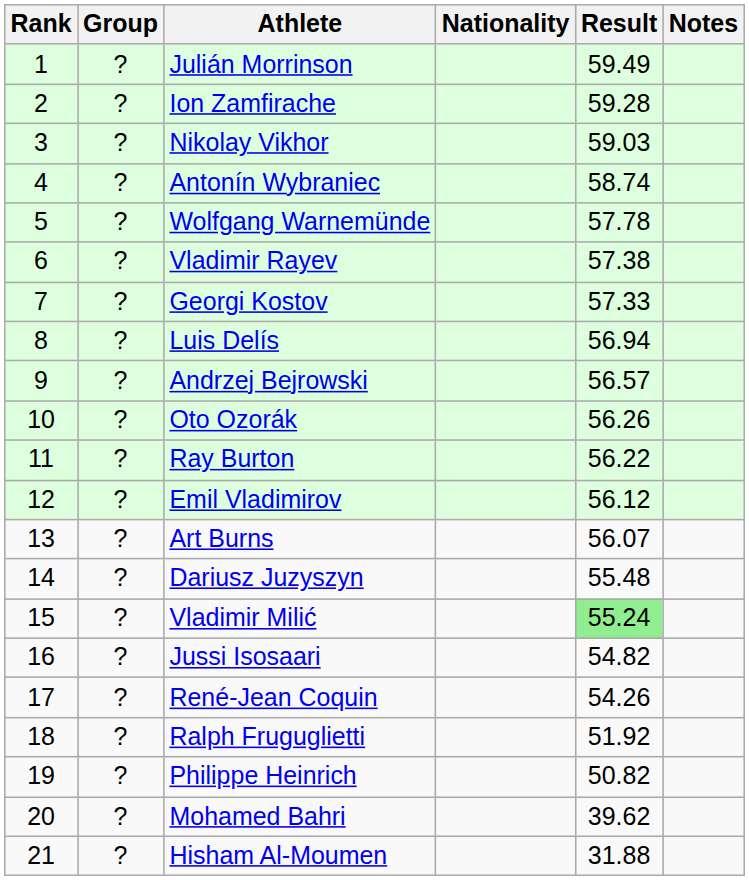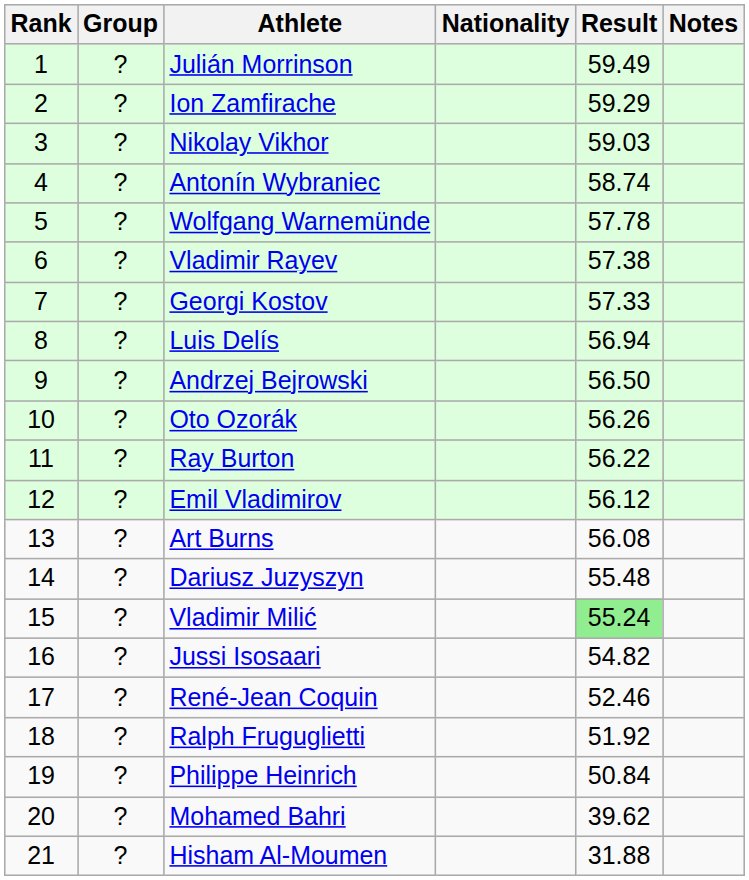Ion Zamfirache | Result: 59.28 -> 59.29
Andrzej Bejrowski | Result: 56.57 -> 56.50
Art Burns | Result: 56.07 -> 56.08
René-Jean Coquin | Result: 54.26 -> 52.46
Philippe Heinrich | Result: 50.82 -> 50.84
